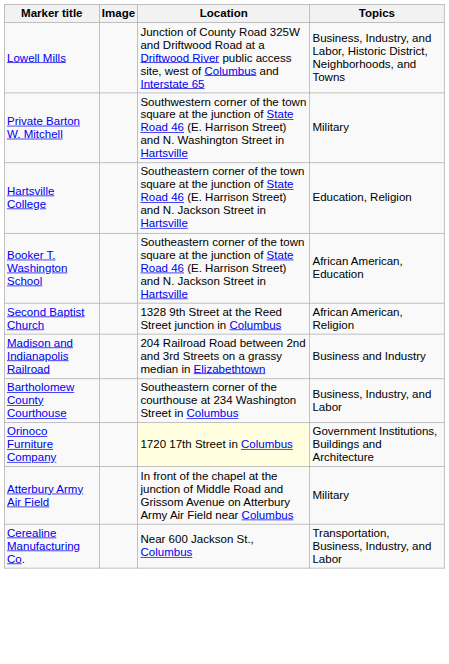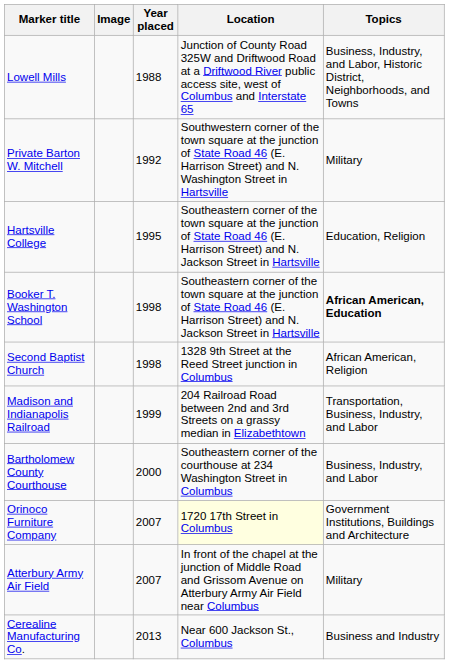+ column: Year placed | 1988 | 1992 | 1995 | 1998 | 1998 | 1999 | 2000 | 2007 | 2007 | 2013
Booker T. Washington School | Topics: normal -> bold
Madison and Indianapolis Railroad | Topics: Business and Industry -> Transportation, Business, Industry, and Labor
Cerealine Manufacturing Co. | Topics: Transportation, Business, Industry, and Labor -> Business and Industry
